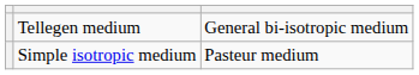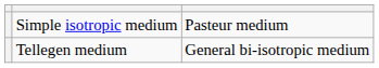rows swapped: Simple isotropic medium <-> Tellegen medium
